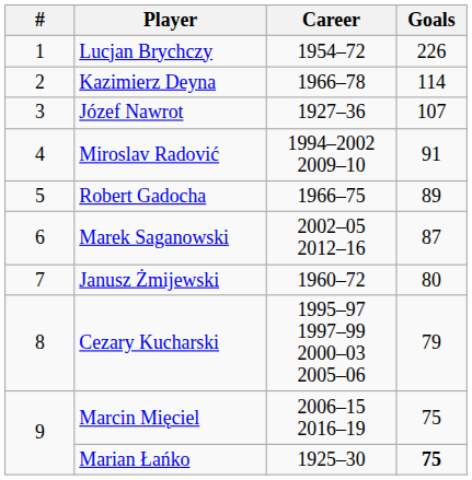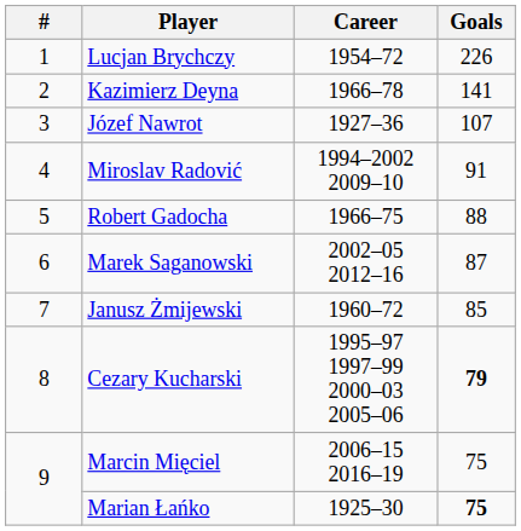Kazimierz Deyna | Goals: 114 -> 141
Robert Gadocha | Goals: 89 -> 88
Janusz Żmijewski | Goals: 80 -> 85
Cezary Kucharski | Goals: normal -> bold
